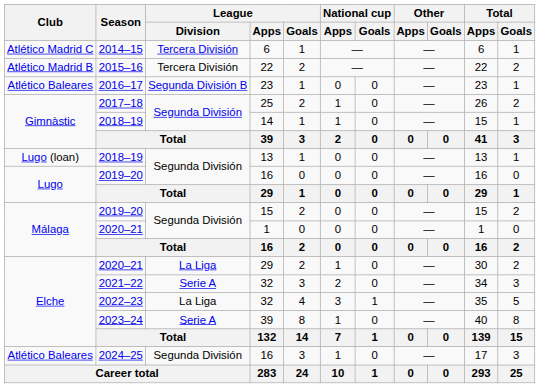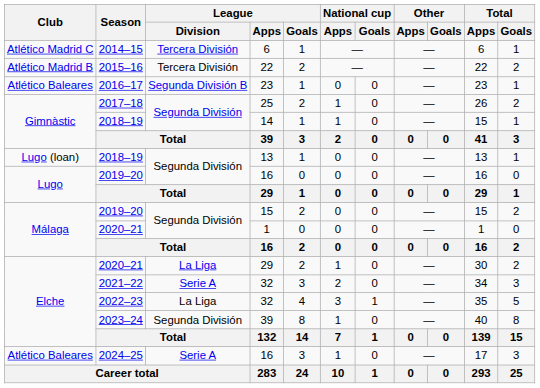2023–24 / 39 | League / Division: Serie A -> Segunda División
2024–25 / 16 | League / Division: Segunda División -> Serie A
